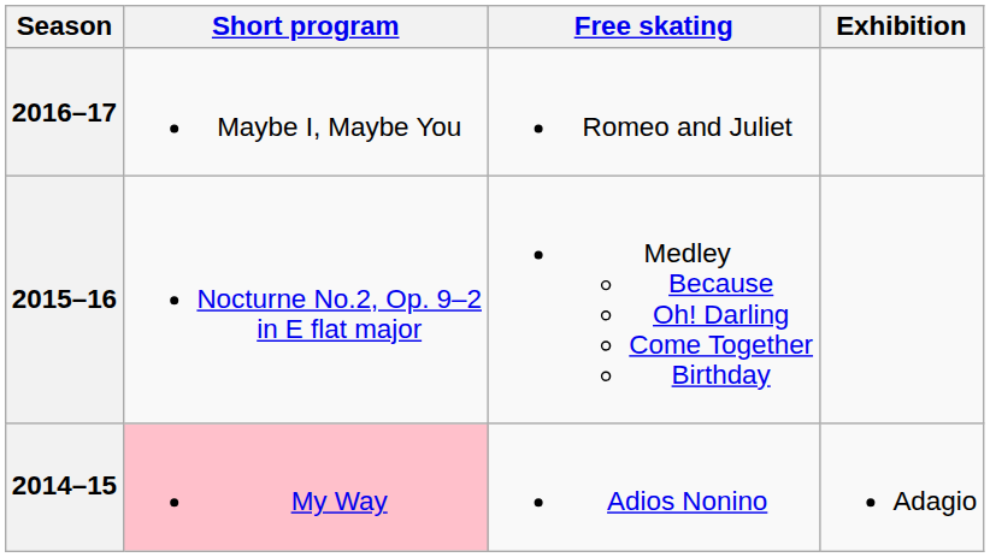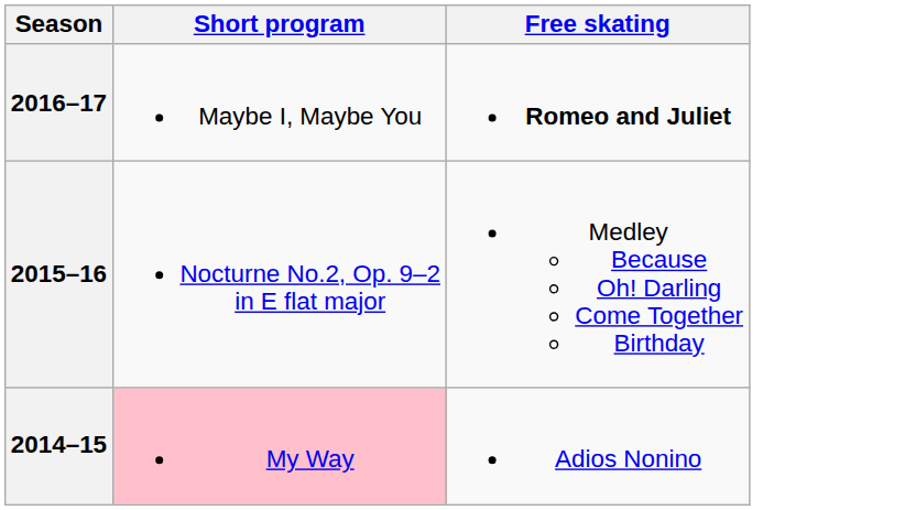- column: Exhibition | Adagio
2016–17 | Free skating: normal -> bold
